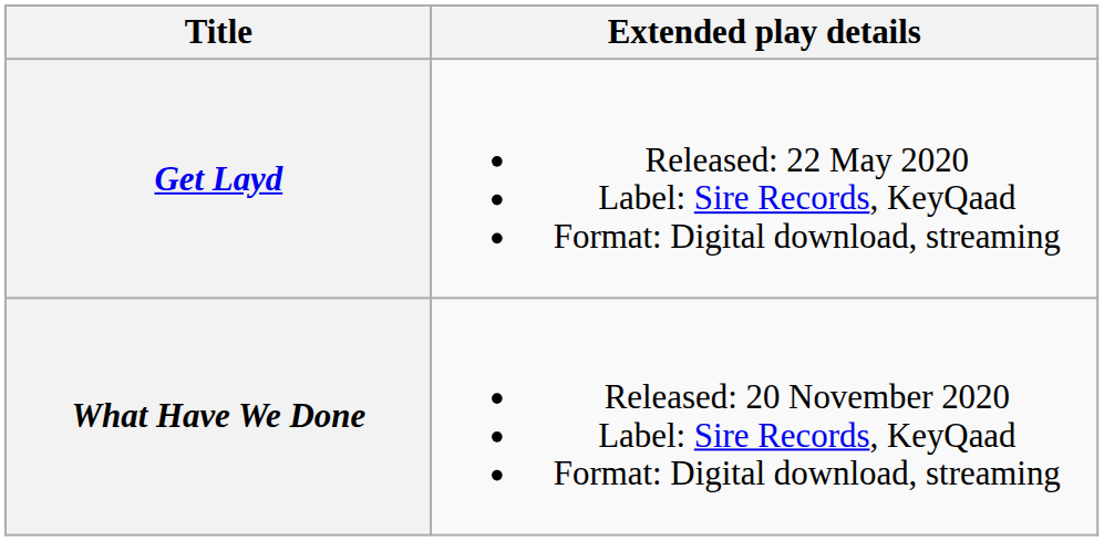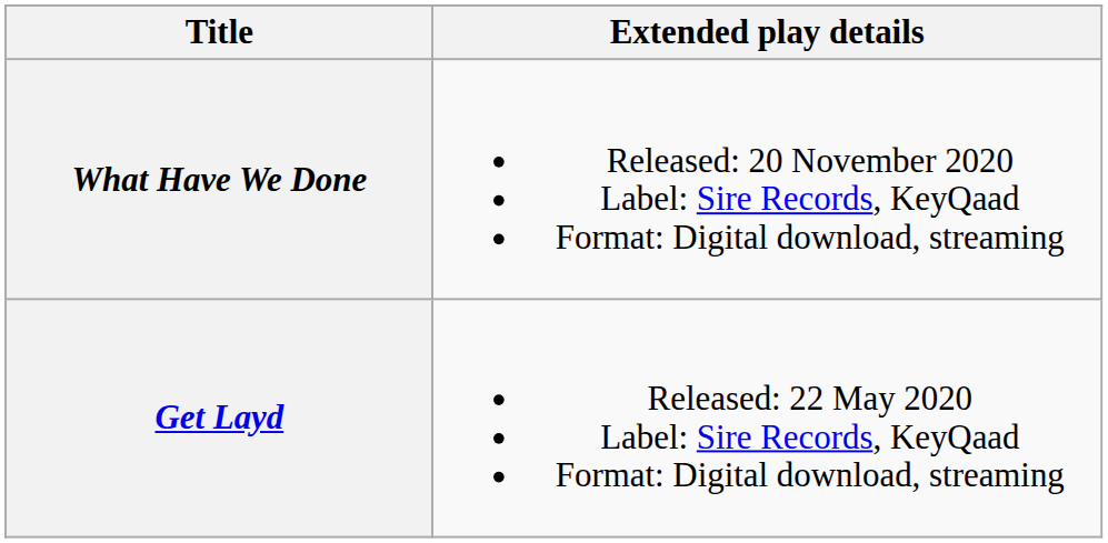rows swapped: Get Layd <-> What Have We Done
